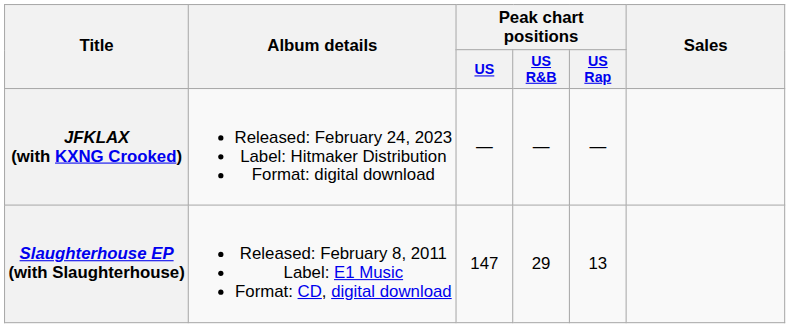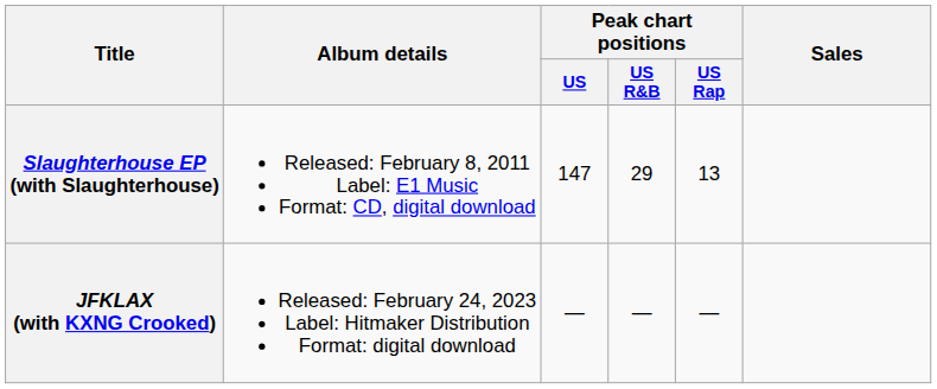rows swapped: Slaughterhouse EP (with Slaughterhouse) <-> JFKLAX (with KXNG Crooked)
